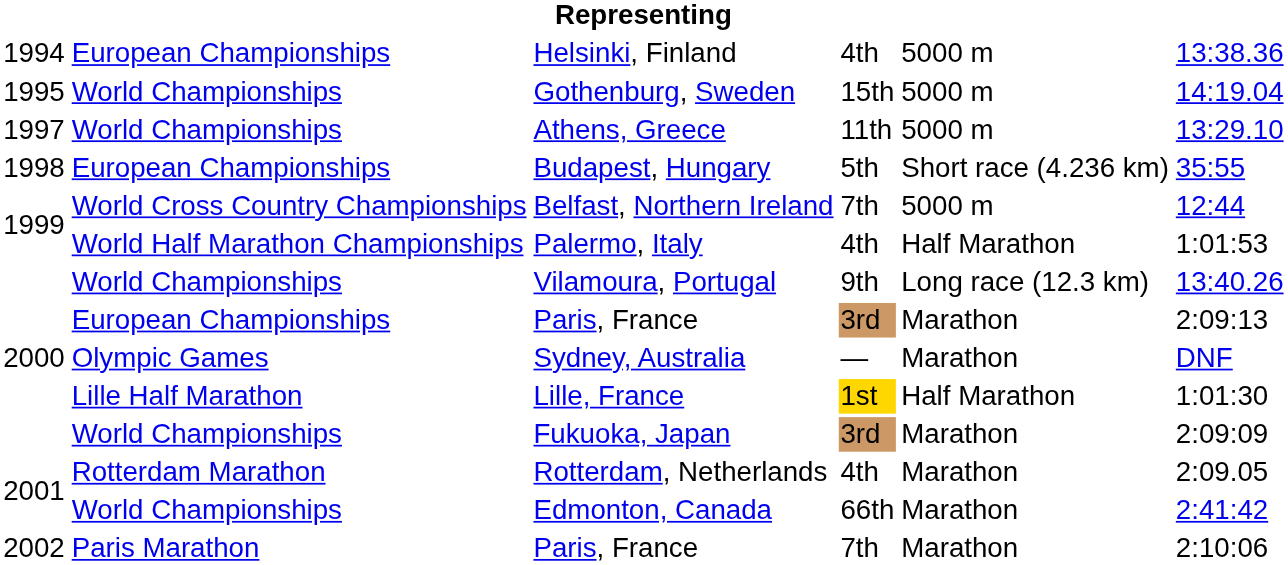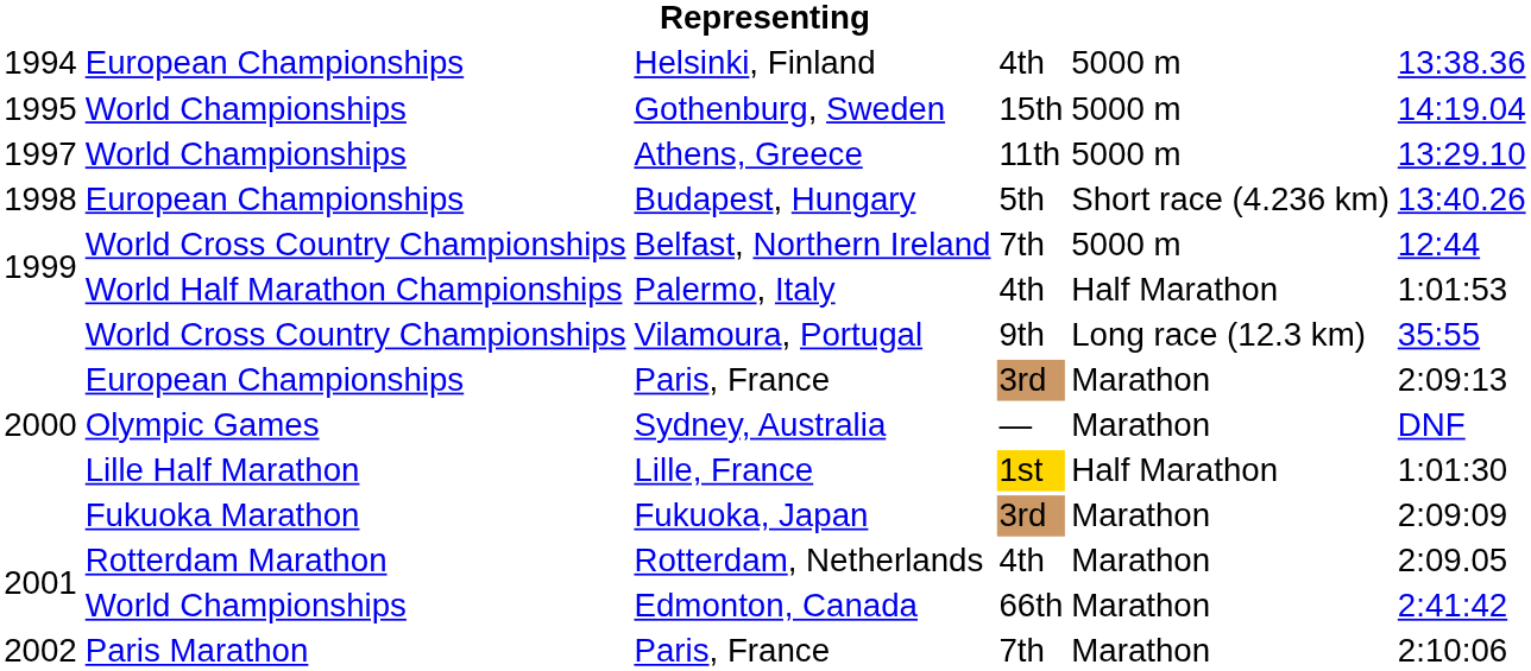Budapest, Hungary | column 6: 35:55 -> 13:40.26
Vilamoura, Portugal | column 2: World Championships -> World Cross Country Championships
Vilamoura, Portugal | column 6: 13:40.26 -> 35:55
Fukuoka, Japan | column 2: World Championships -> Fukuoka Marathon
